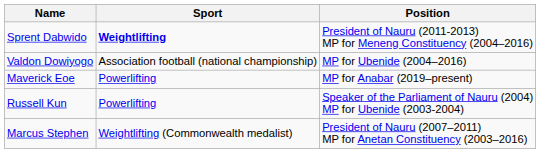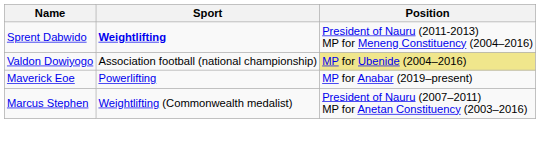Valdon Dowiyogo | Position: no background -> khaki background
- row: Russell Kun | Powerlifting | Speaker of the Parliament of Nauru (2004) MP for Ubenide (2003-2004)
